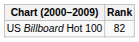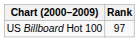US Billboard Hot 100 | Rank: 82 -> 97
